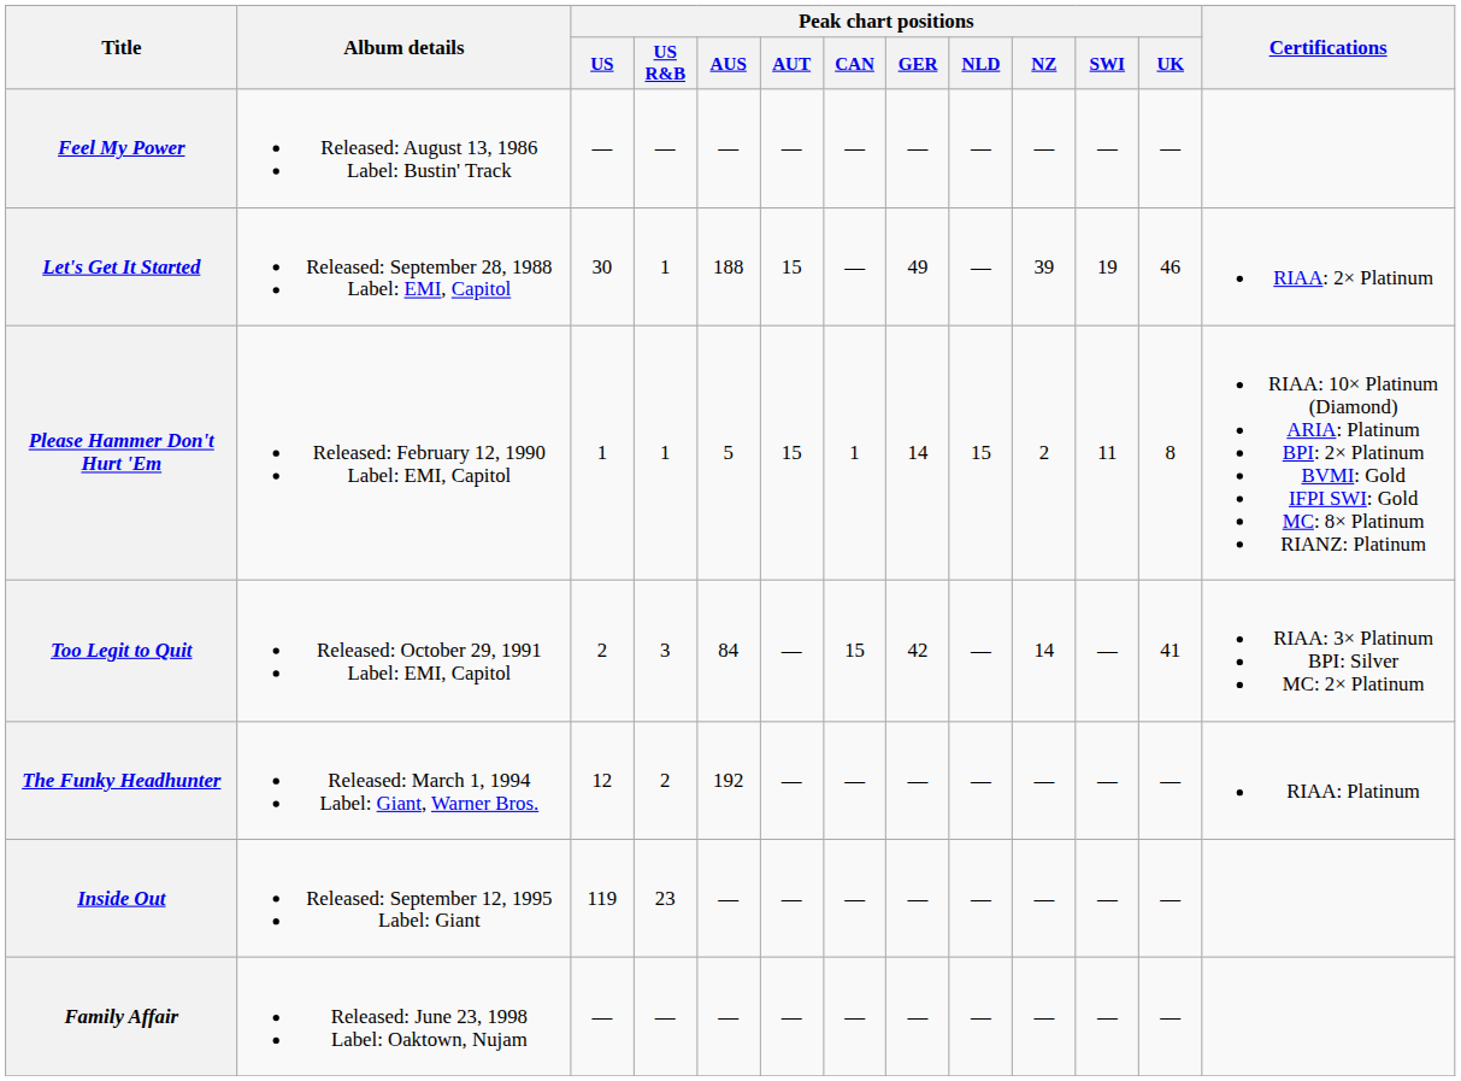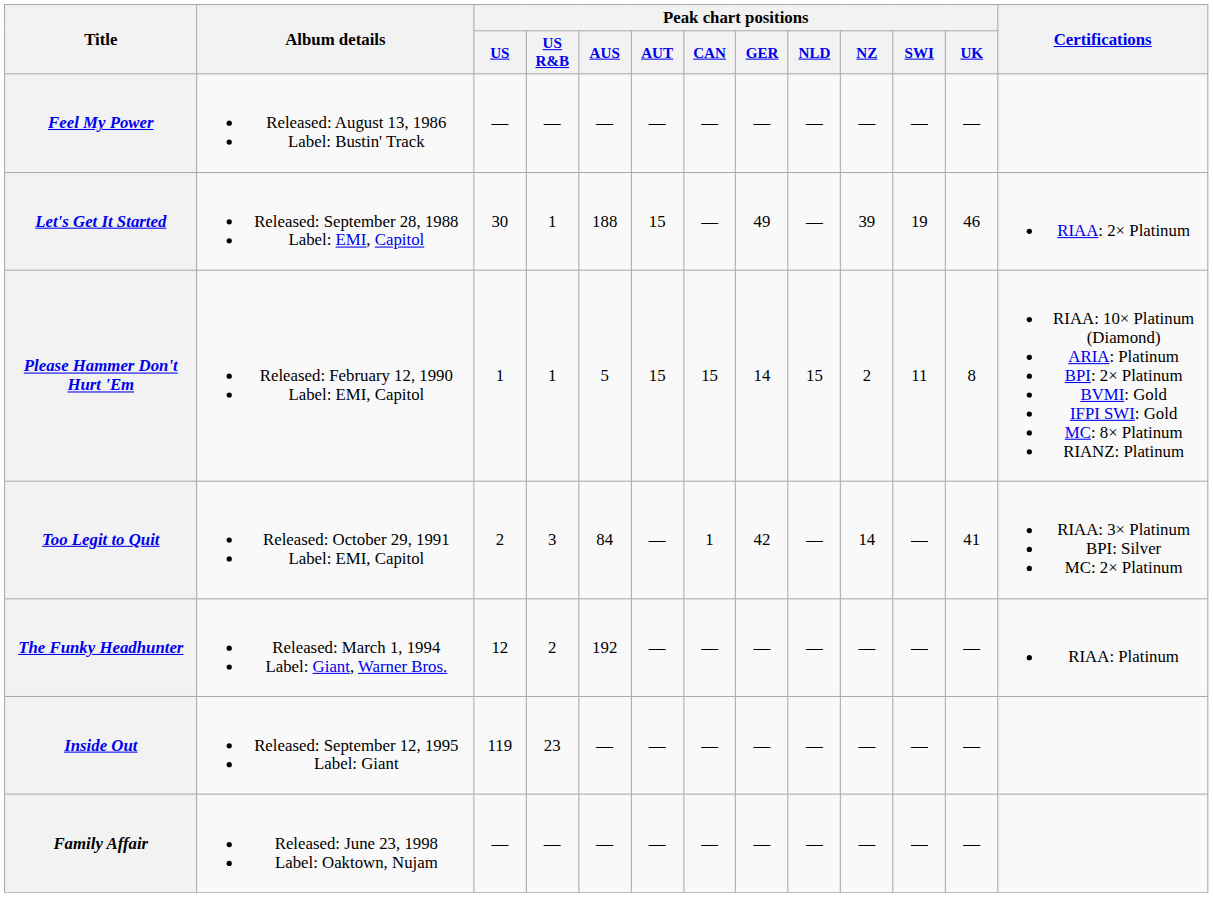Please Hammer Don't Hurt 'Em | Peak chart positions / CAN: 1 -> 15
Too Legit to Quit | Peak chart positions / CAN: 15 -> 1
